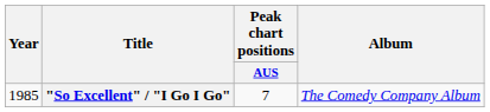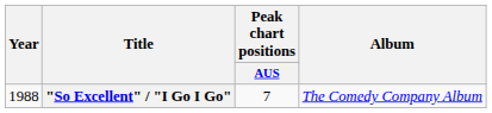"So Excellent" / "I Go I Go" | Year: 1985 -> 1988
